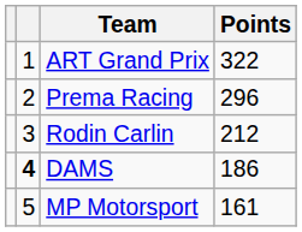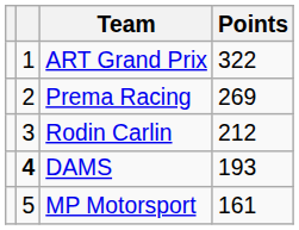Prema Racing | Points: 296 -> 269
DAMS | Points: 186 -> 193
